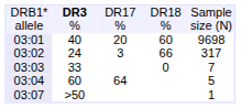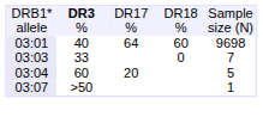03:01 | column 3: 20 -> 64
- row: 03:02 | 24 | 3 | 66 | 317
03:04 | column 3: 64 -> 20
